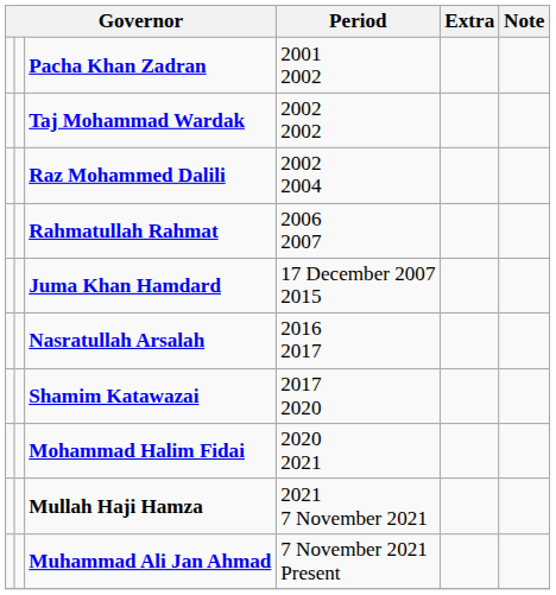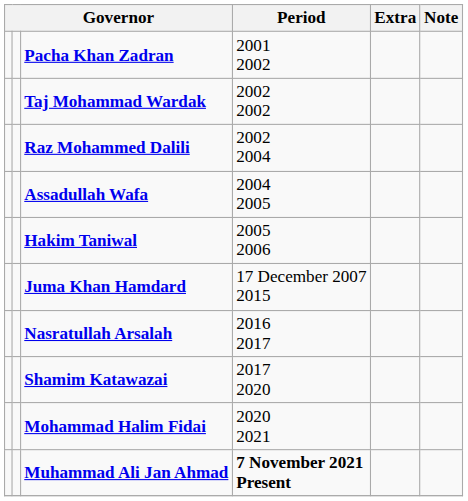+ row: Assadullah Wafa | 2004 2005
+ row: Hakim Taniwal | 2005 2006
- row: Rahmatullah Rahmat | 2006 2007
- row: Mullah Haji Hamza | 2021 7 November 2021
Muhammad Ali Jan Ahmad | Period: normal -> bold
